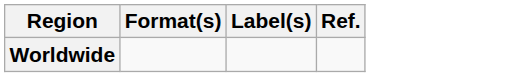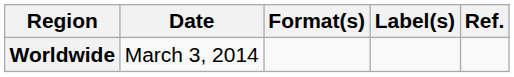+ column: Date | March 3, 2014
